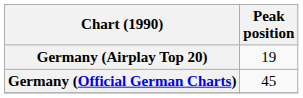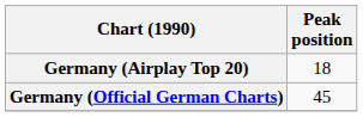Germany (Airplay Top 20) | Peak position: 19 -> 18
